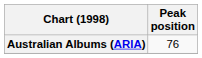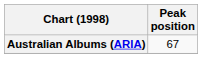Australian Albums (ARIA) | Peak position: 76 -> 67
